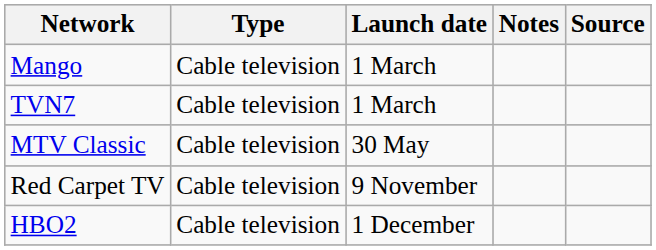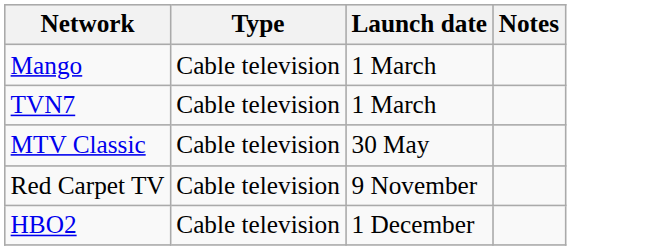- column: Source
